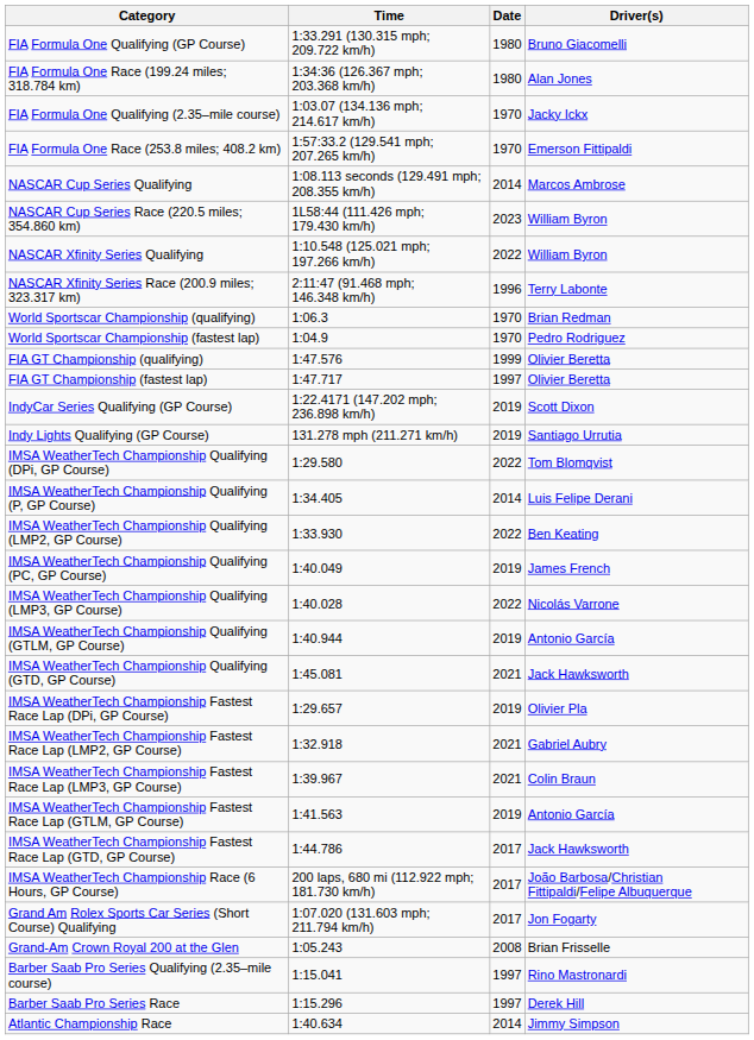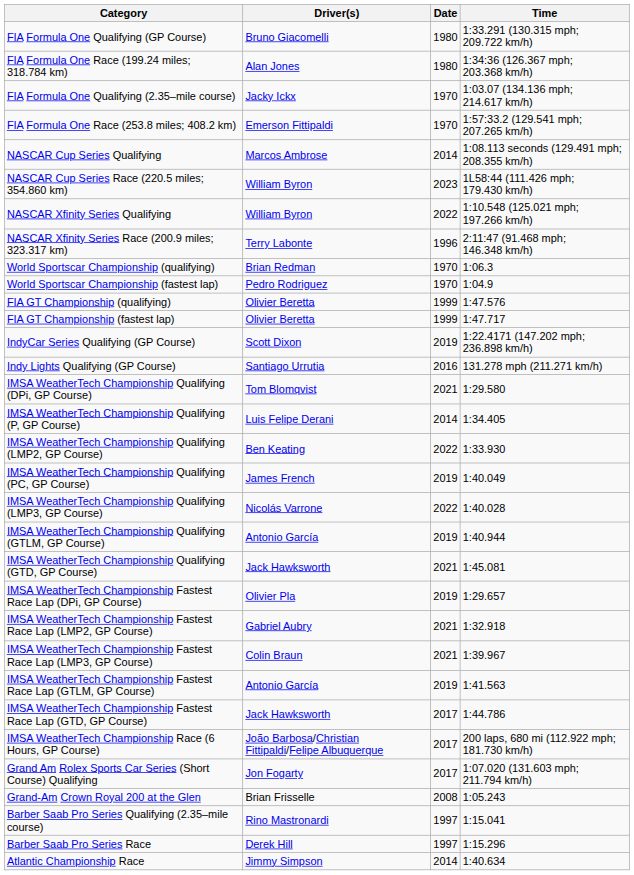columns swapped: Driver(s) <-> Time
FIA GT Championship (fastest lap) | Date: 1997 -> 1999
Indy Lights Qualifying (GP Course) | Date: 2019 -> 2016
IMSA WeatherTech Championship Qualifying (DPi, GP Course) | Date: 2022 -> 2021
